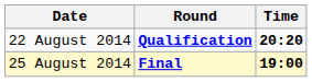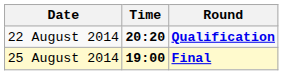columns swapped: Time <-> Round
